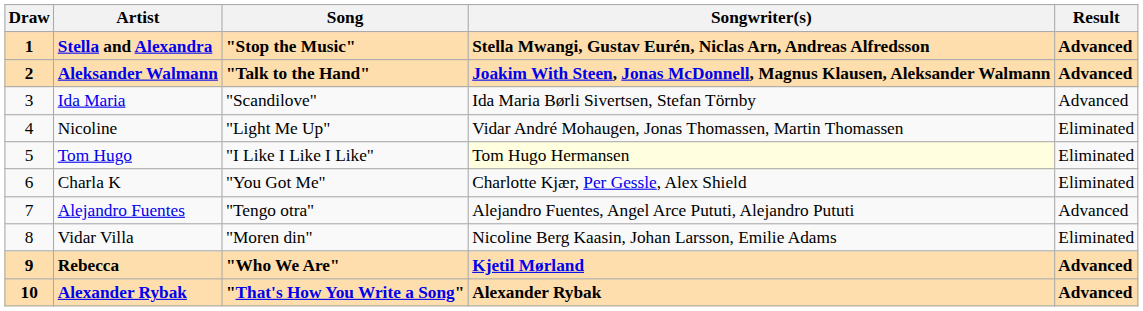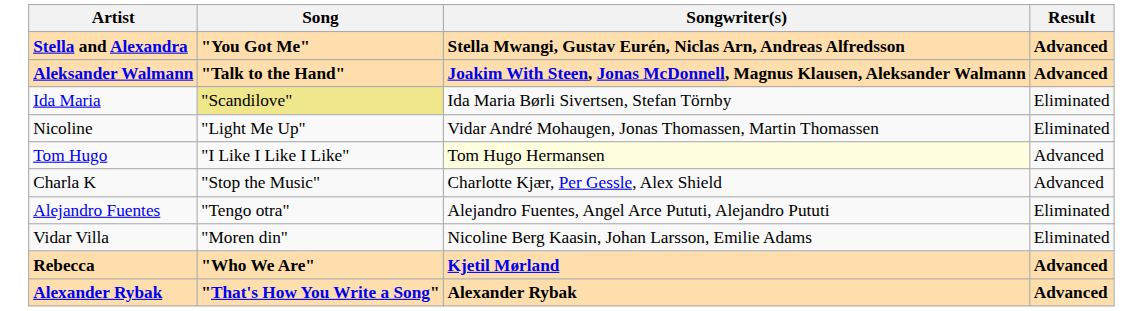- column: Draw | 1 | 2 | 3 | 4 | 5 | 6 | 7 | 8 | 9 | 10
Stella and Alexandra | Song: "Stop the Music" -> "You Got Me"
Ida Maria | Song: no background -> khaki background
Ida Maria | Result: Advanced -> Eliminated
Tom Hugo | Result: Eliminated -> Advanced
Charla K | Song: "You Got Me" -> "Stop the Music"
Charla K | Result: Eliminated -> Advanced
Alejandro Fuentes | Result: Advanced -> Eliminated
